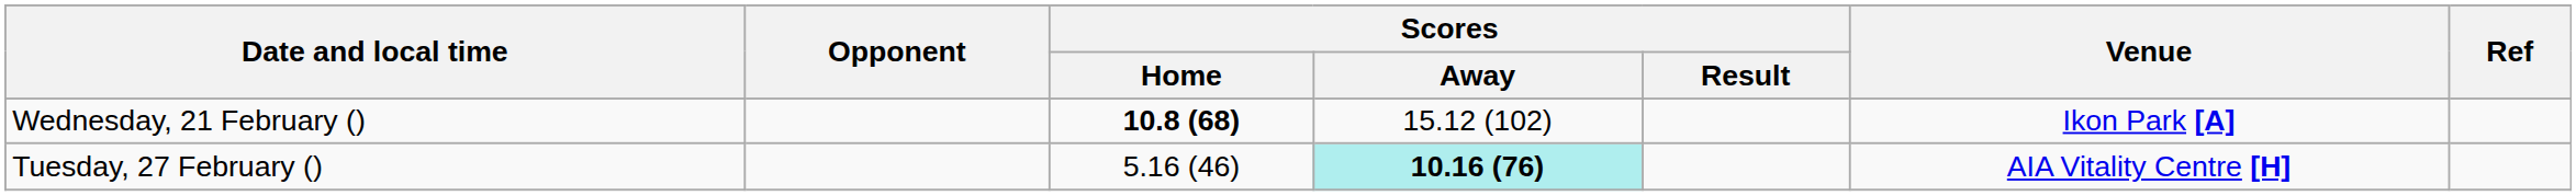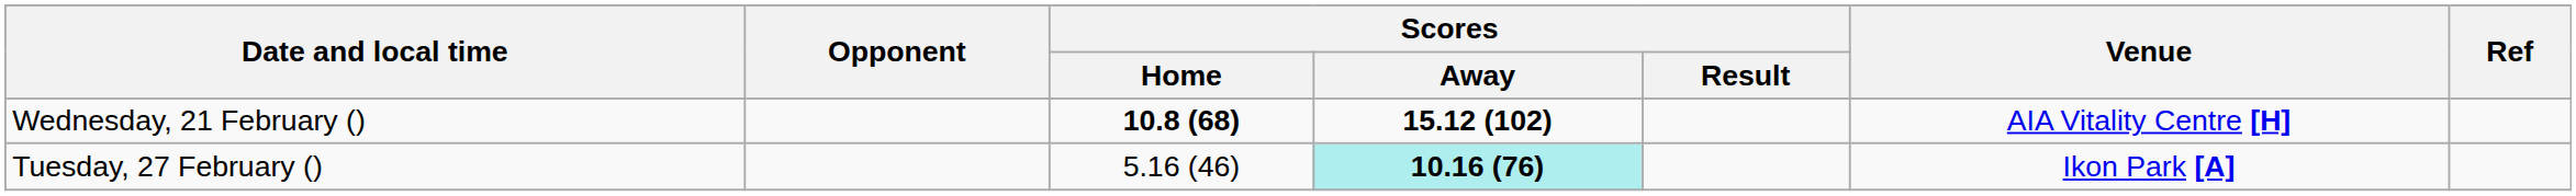Wednesday, 21 February () | Scores / Away: normal -> bold
Wednesday, 21 February () | Venue: Ikon Park [A] -> AIA Vitality Centre [H]
Tuesday, 27 February () | Venue: AIA Vitality Centre [H] -> Ikon Park [A]
